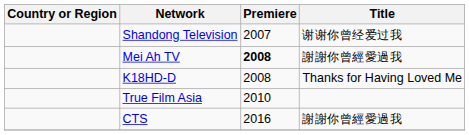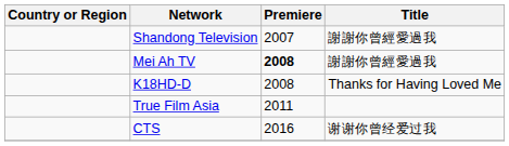Shandong Television | Title: 谢谢你曾经爱过我 -> 謝謝你曾經愛過我
True Film Asia | Premiere: 2010 -> 2011
CTS | Title: 謝謝你曾經愛過我 -> 谢谢你曾经爱过我
